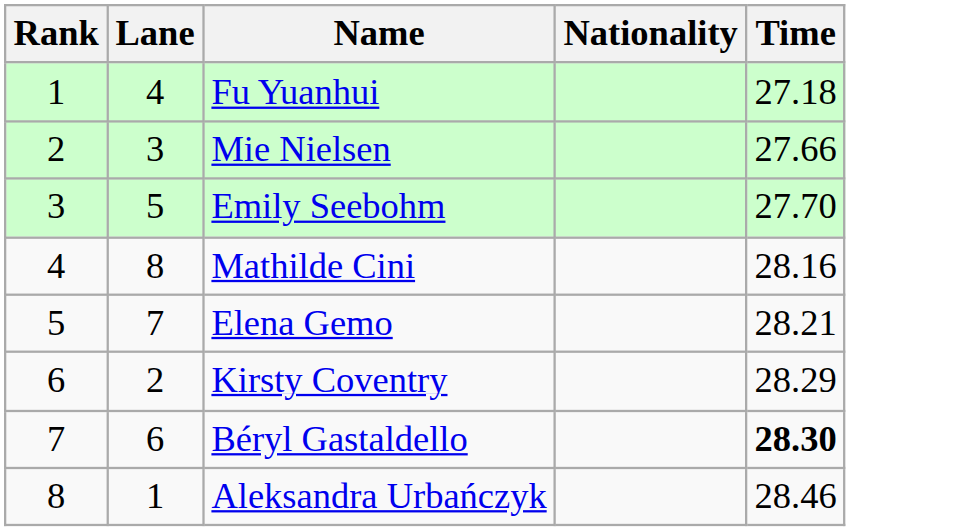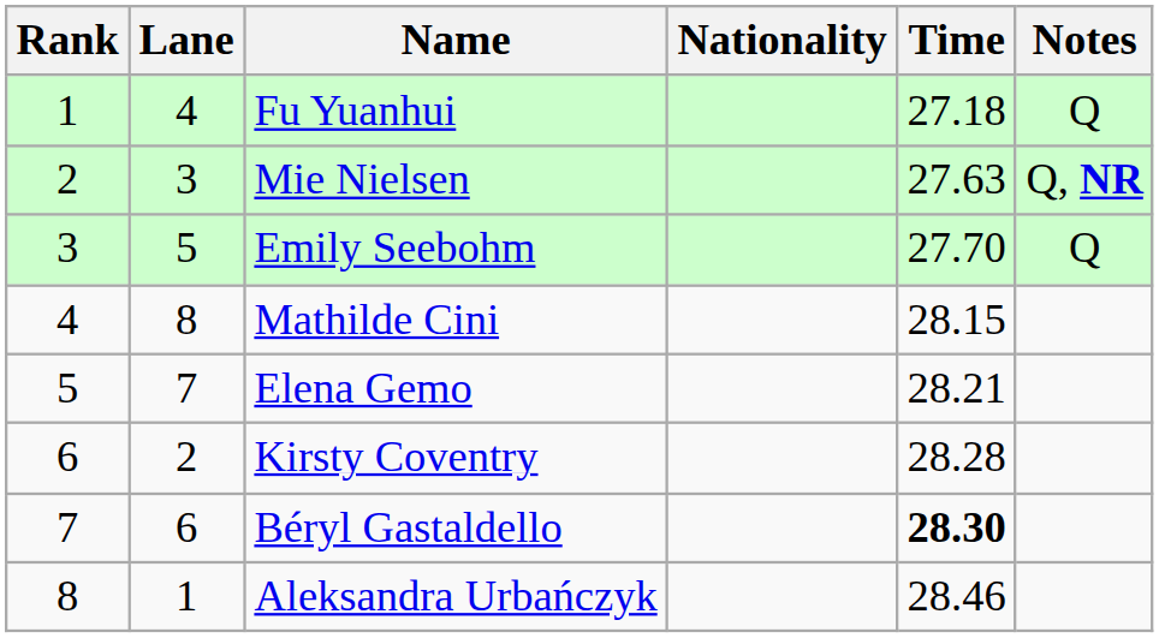+ column: Notes | Q | Q, NR | Q
Mie Nielsen | Time: 27.66 -> 27.63
Mathilde Cini | Time: 28.16 -> 28.15
Kirsty Coventry | Time: 28.29 -> 28.28
